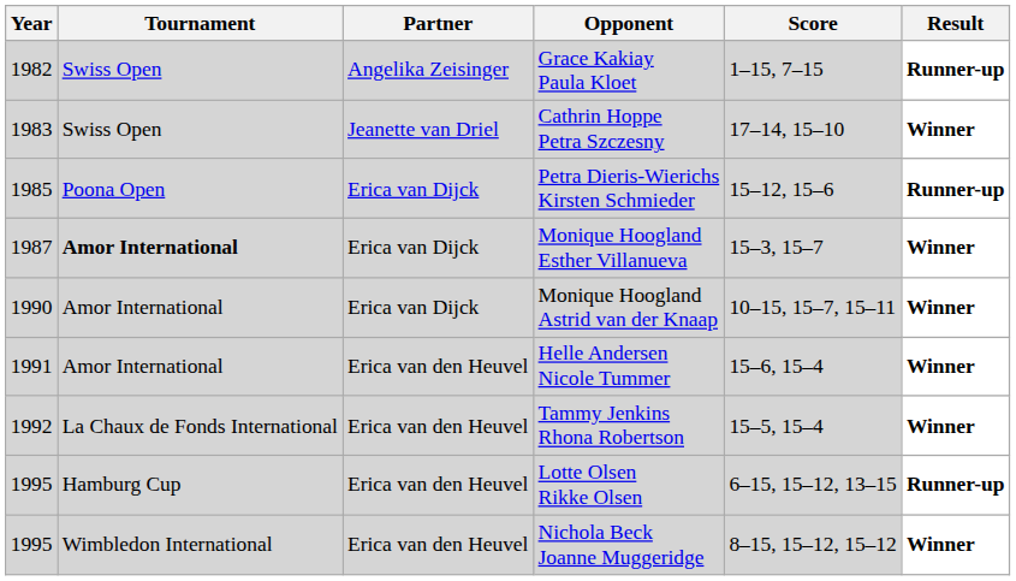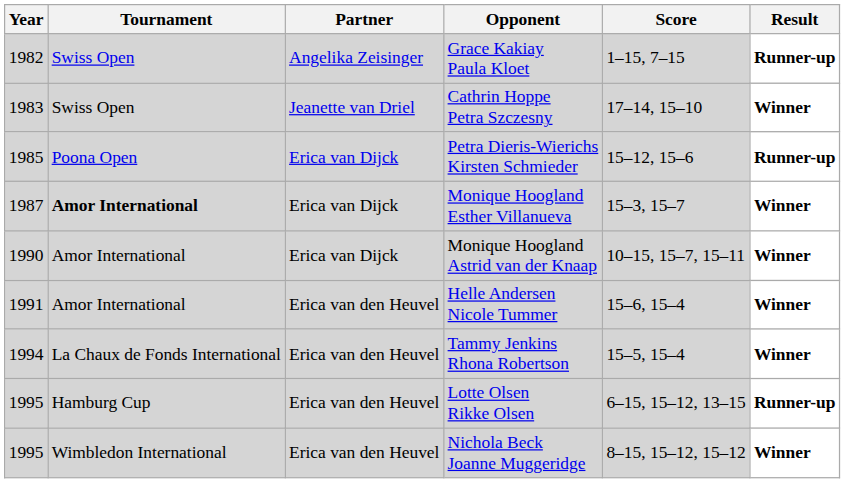Tammy Jenkins Rhona Robertson | Year: 1992 -> 1994
